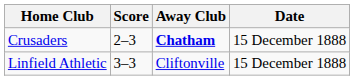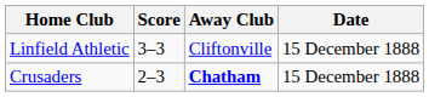rows swapped: Crusaders <-> Linfield Athletic
